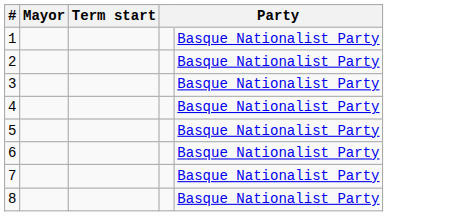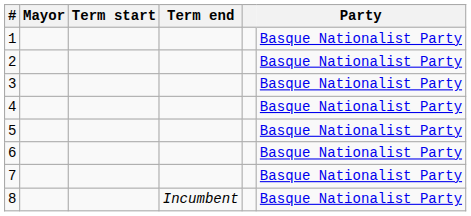+ column: Term end | Incumbent
